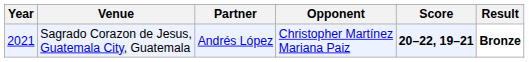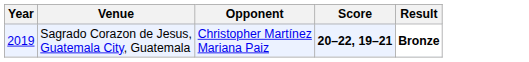- column: Partner | Andrés López
Sagrado Corazon de Jesus, Guatemala City, Guatemala | Year: 2021 -> 2019
